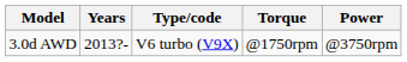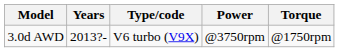columns swapped: Power <-> Torque
